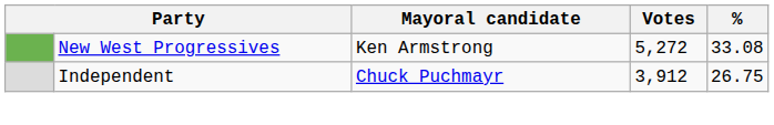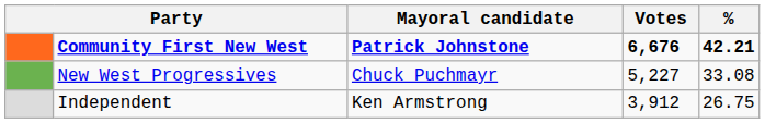+ row: Community First New West | Patrick Johnstone | 6,676 | 42.21
New West Progressives | Mayoral candidate: Ken Armstrong -> Chuck Puchmayr
New West Progressives | Votes: 5,272 -> 5,227
Independent | Mayoral candidate: Chuck Puchmayr -> Ken Armstrong
